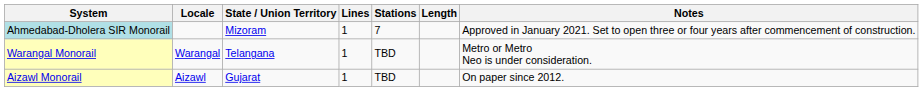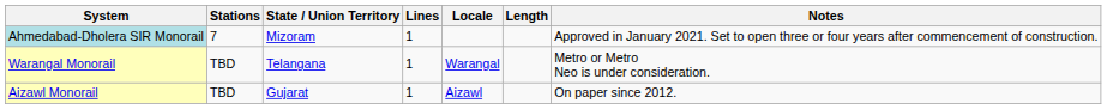columns swapped: Locale <-> Stations
